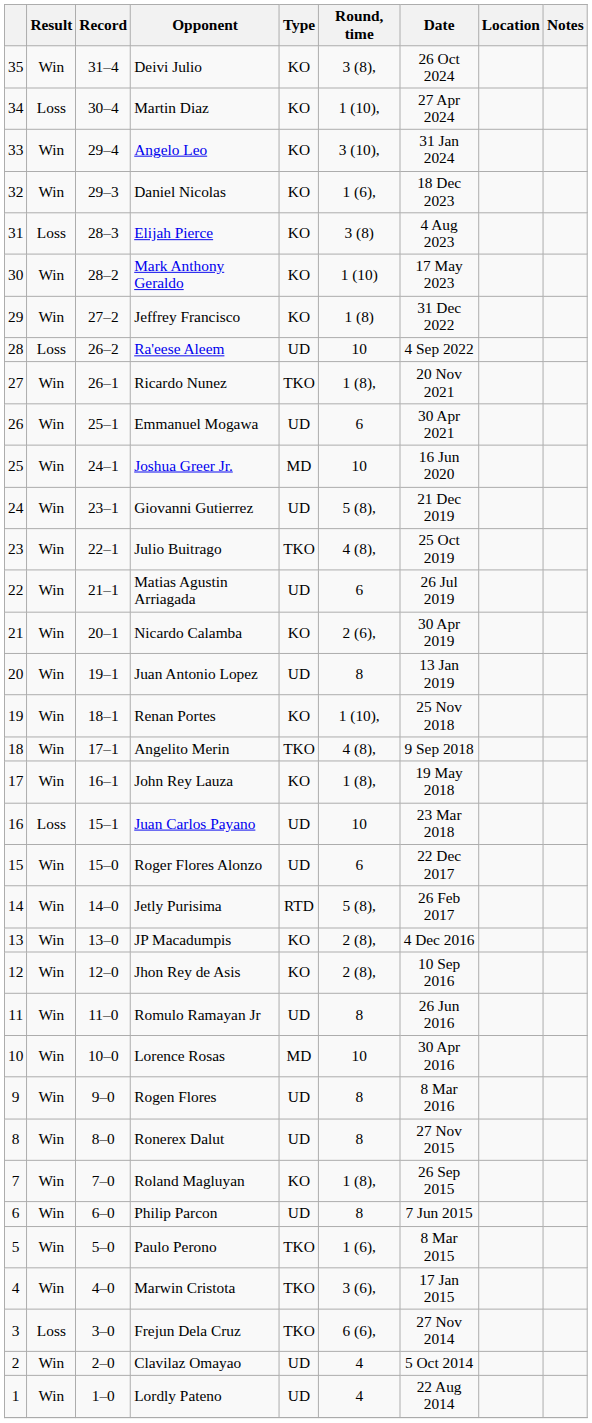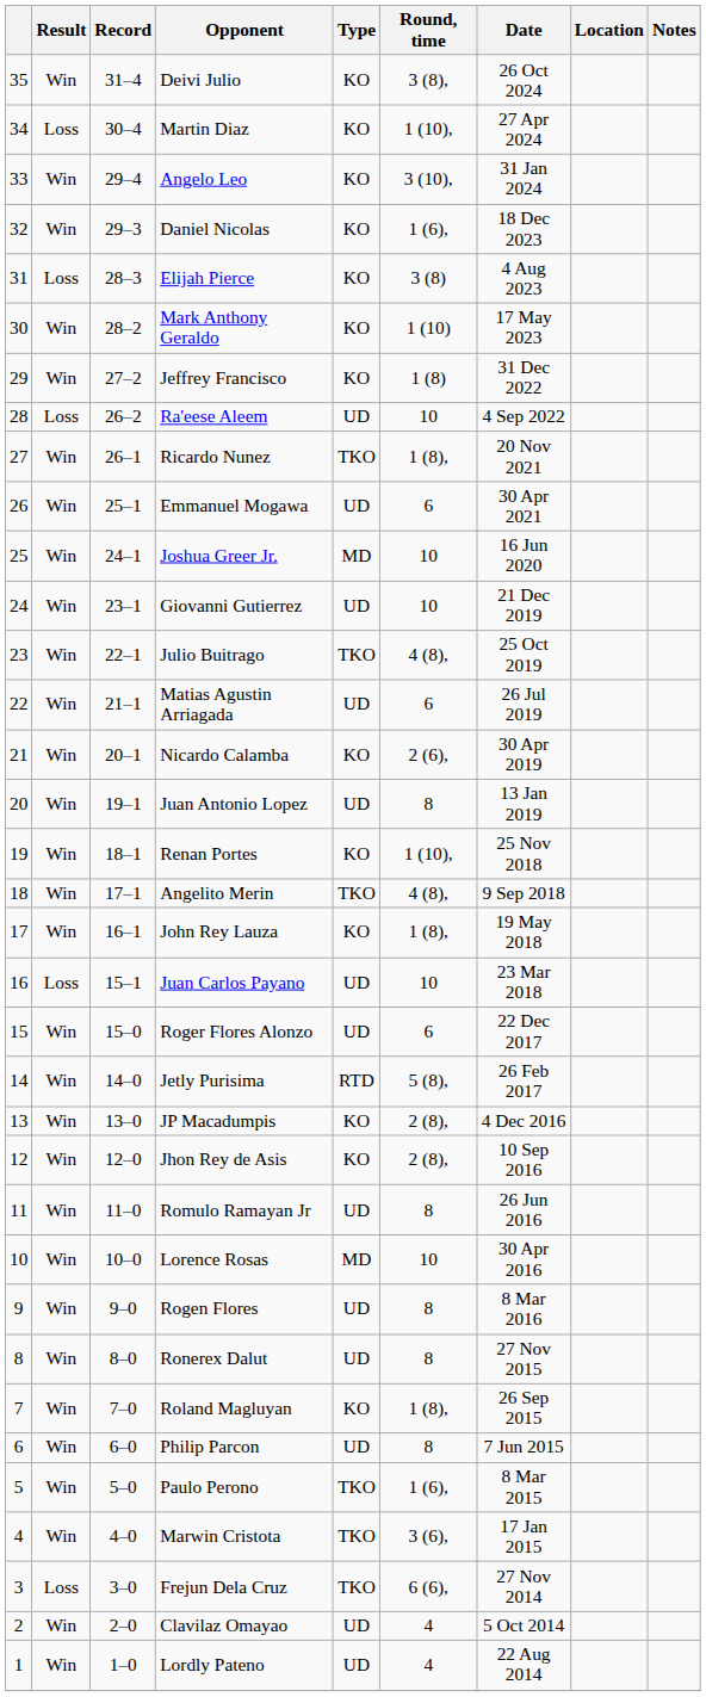Giovanni Gutierrez | Round, time: 5 (8), -> 10
